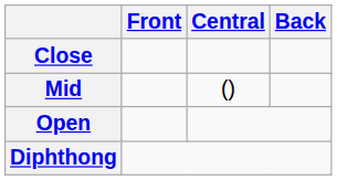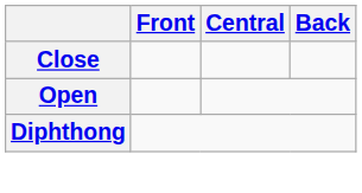- row: Mid | ()
